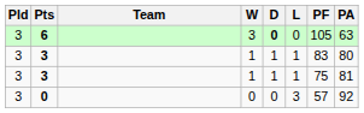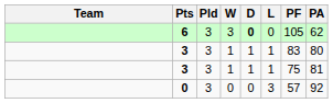columns swapped: Team <-> Pld
6 | PA: 63 -> 62
